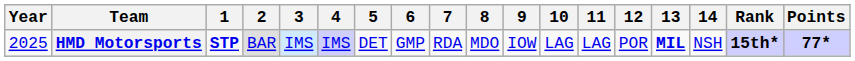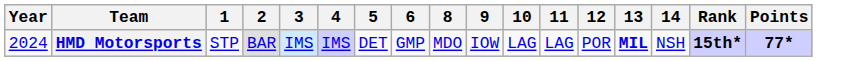- column: 7 | RDA
HMD Motorsports | Year: 2025 -> 2024
HMD Motorsports | 1: bold -> normal
